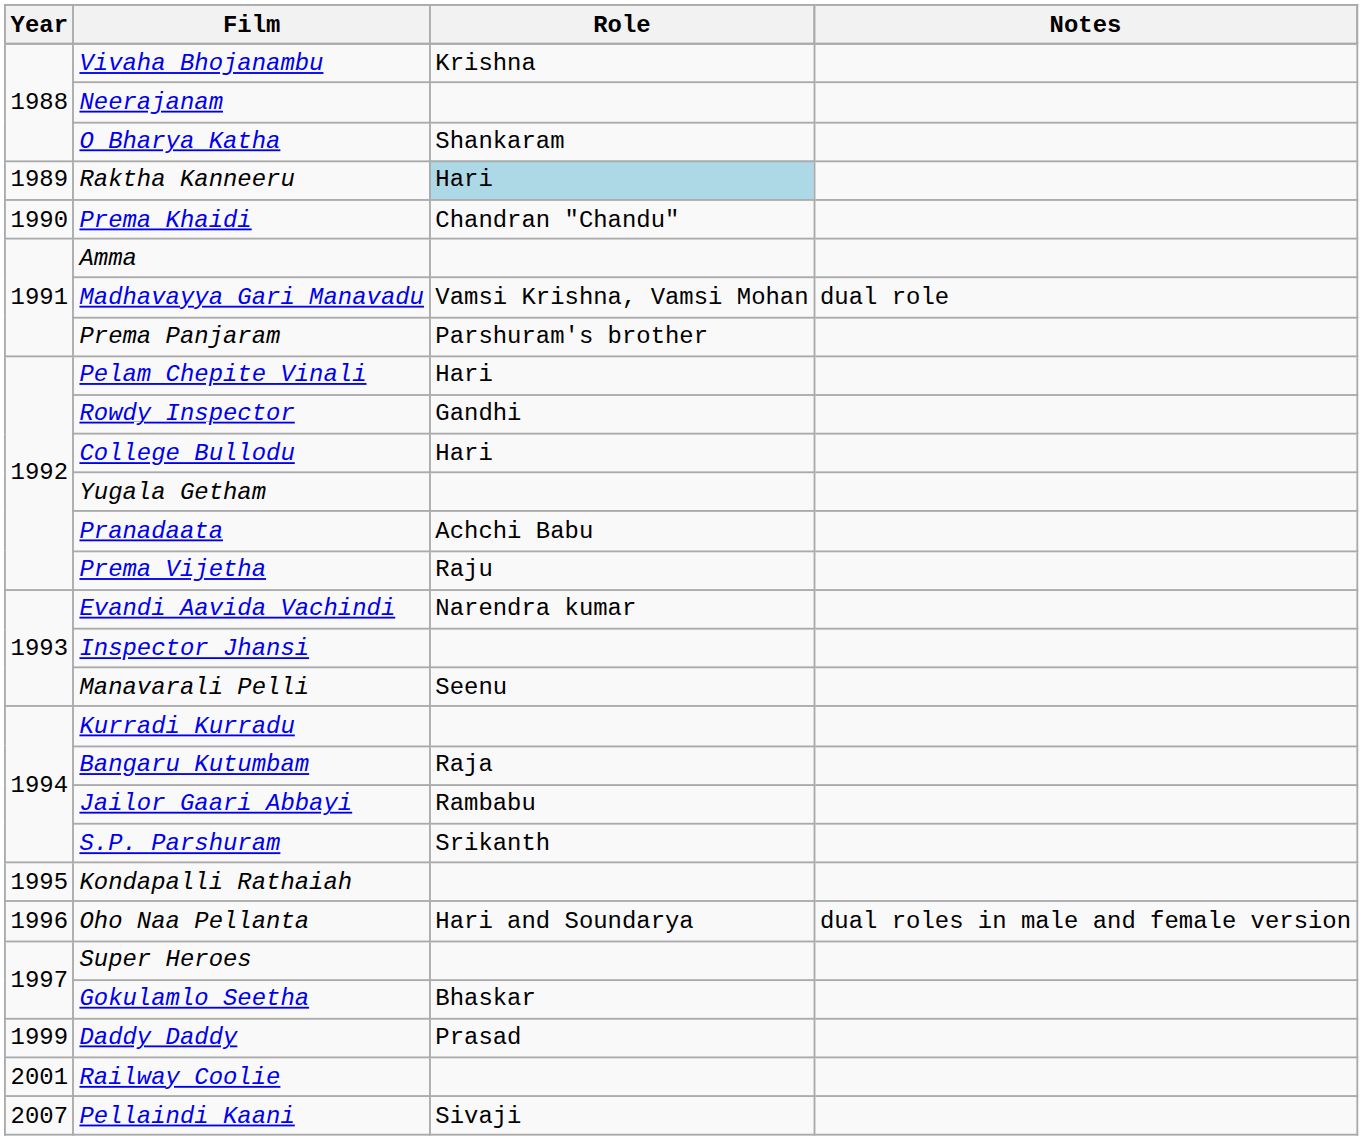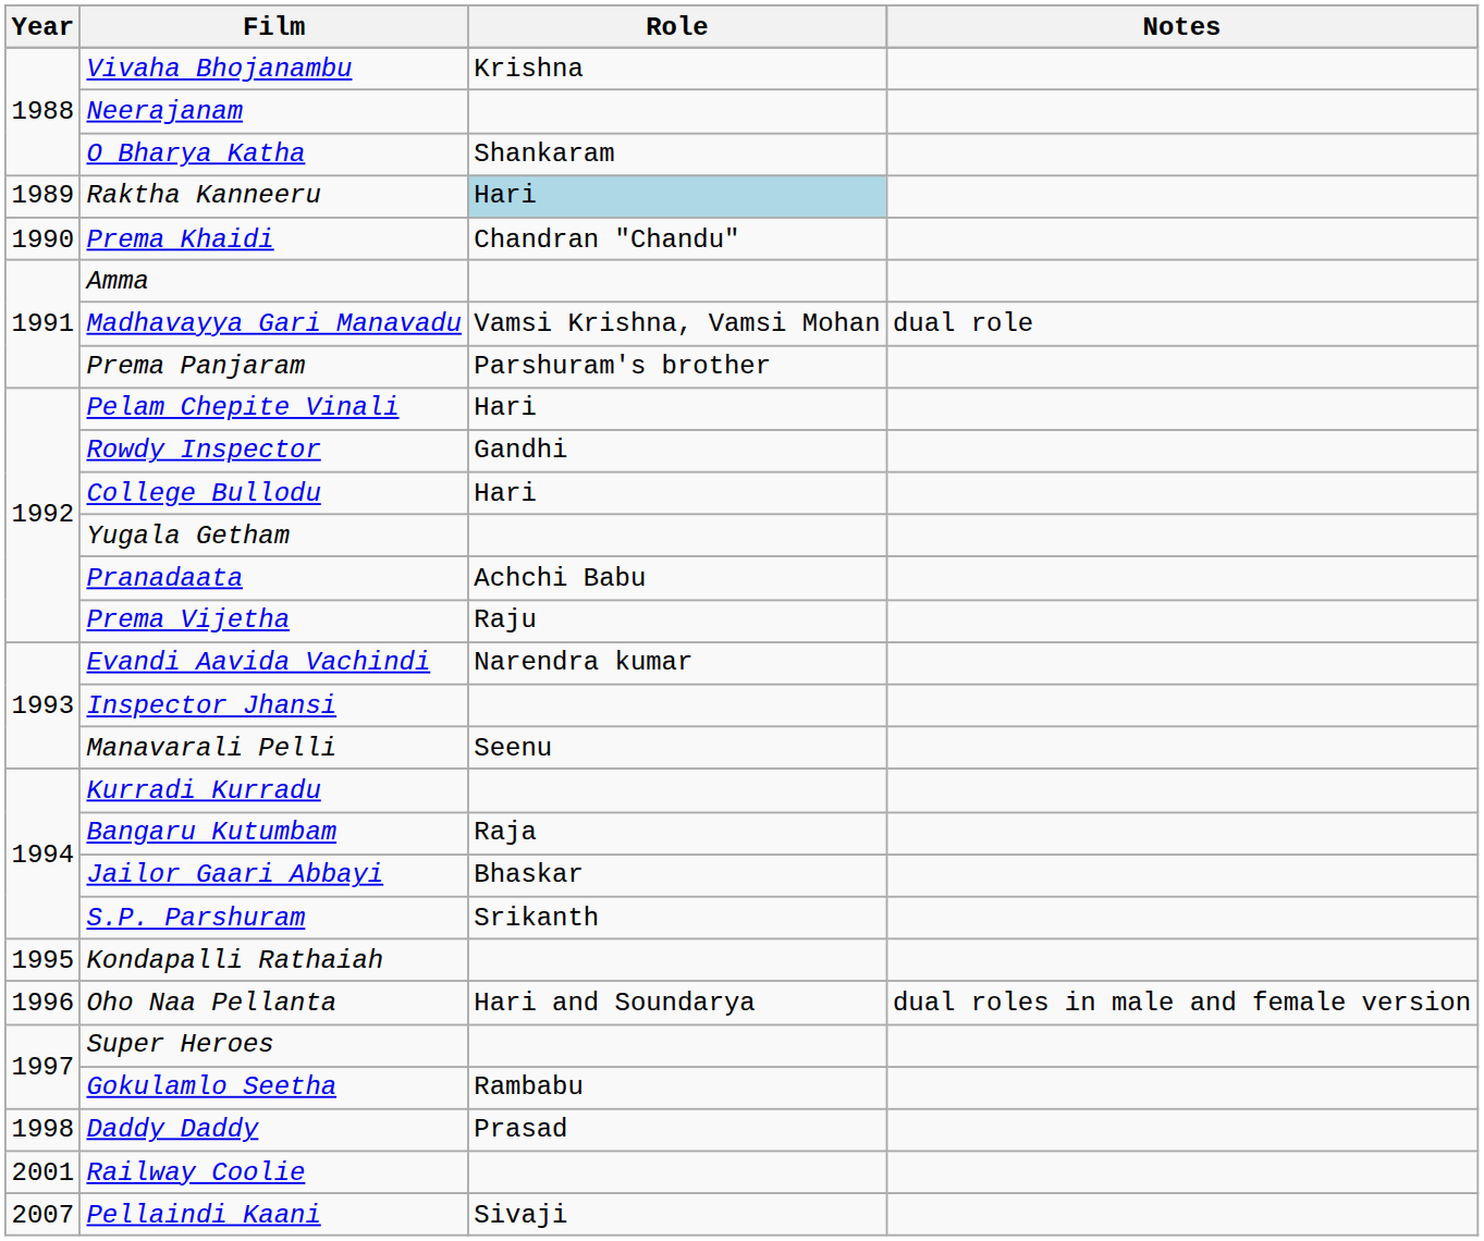Jailor Gaari Abbayi | Role: Rambabu -> Bhaskar
Gokulamlo Seetha | Role: Bhaskar -> Rambabu
Daddy Daddy | Year: 1999 -> 1998
